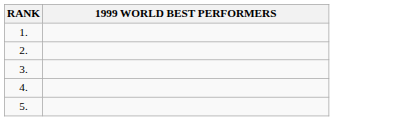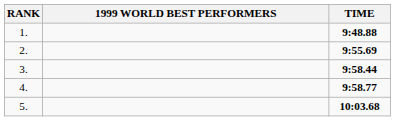+ column: TIME | 9:48.88 | 9:55.69 | 9:58.44 | 9:58.77 | 10:03.68
